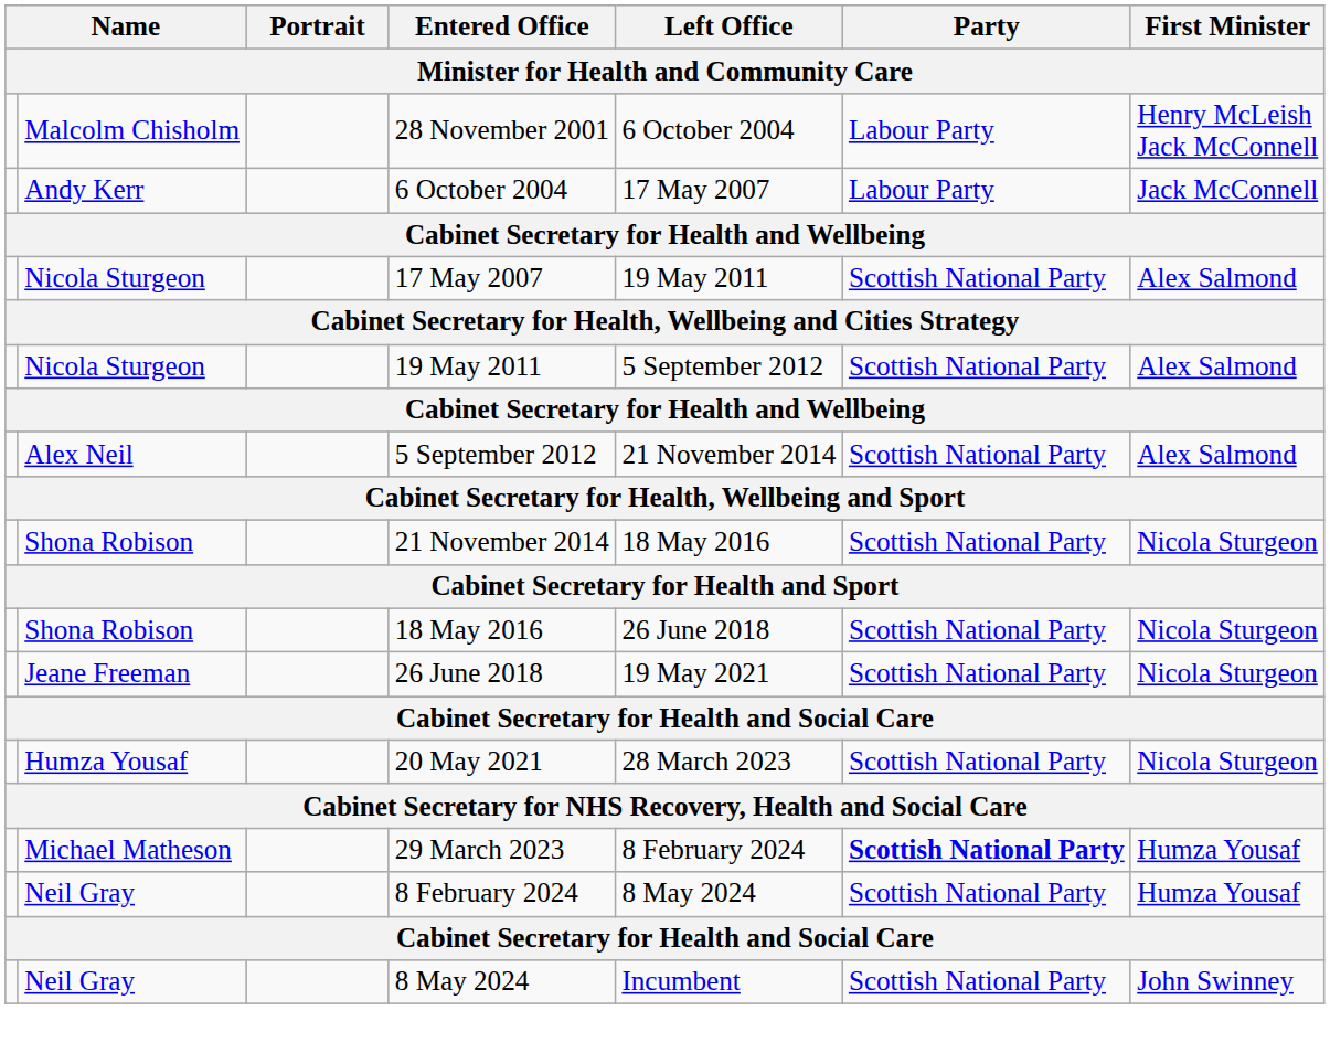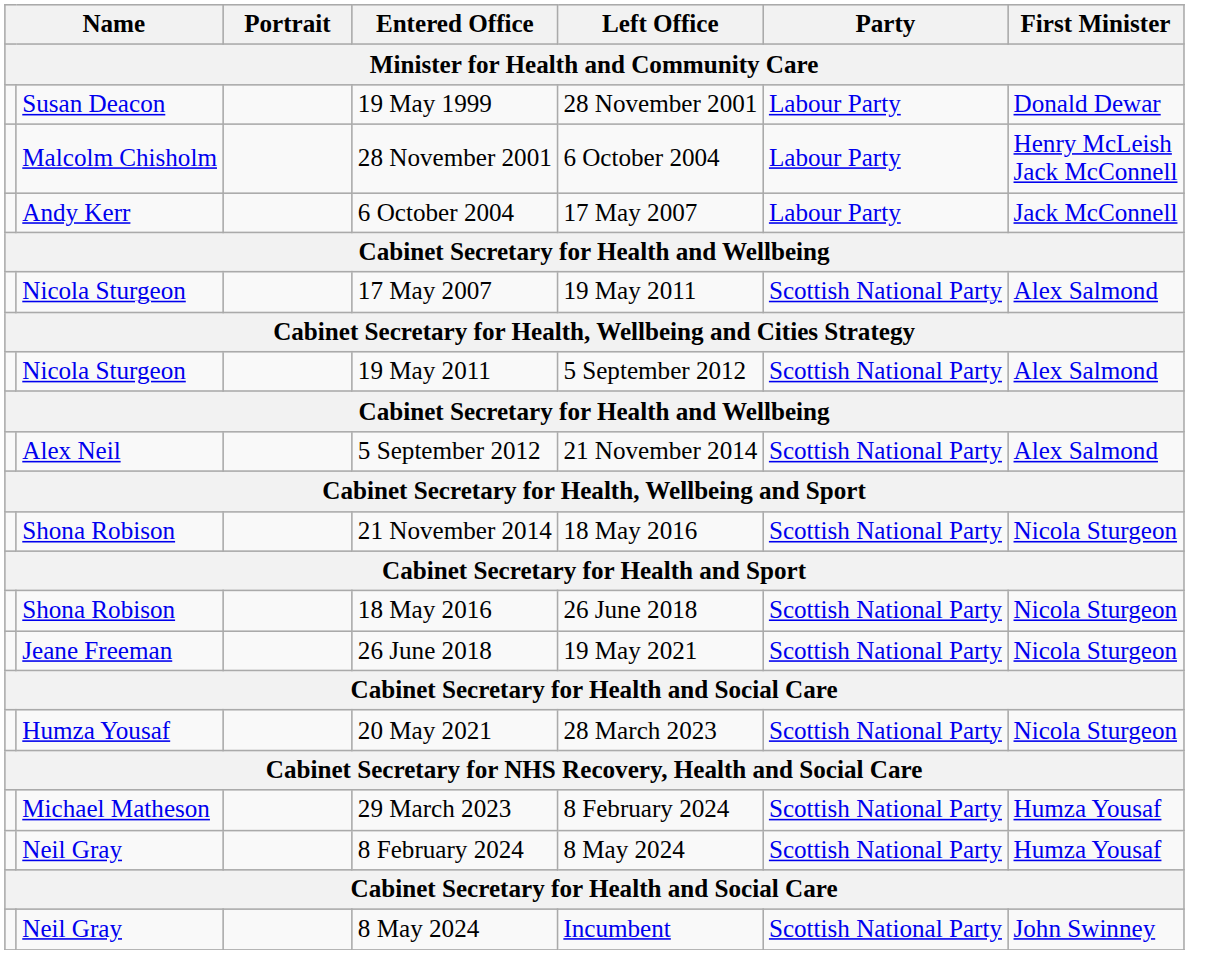+ row: Susan Deacon | 19 May 1999 | 28 November 2001 | Labour Party | Donald Dewar
29 March 2023 | Party: bold -> normal
